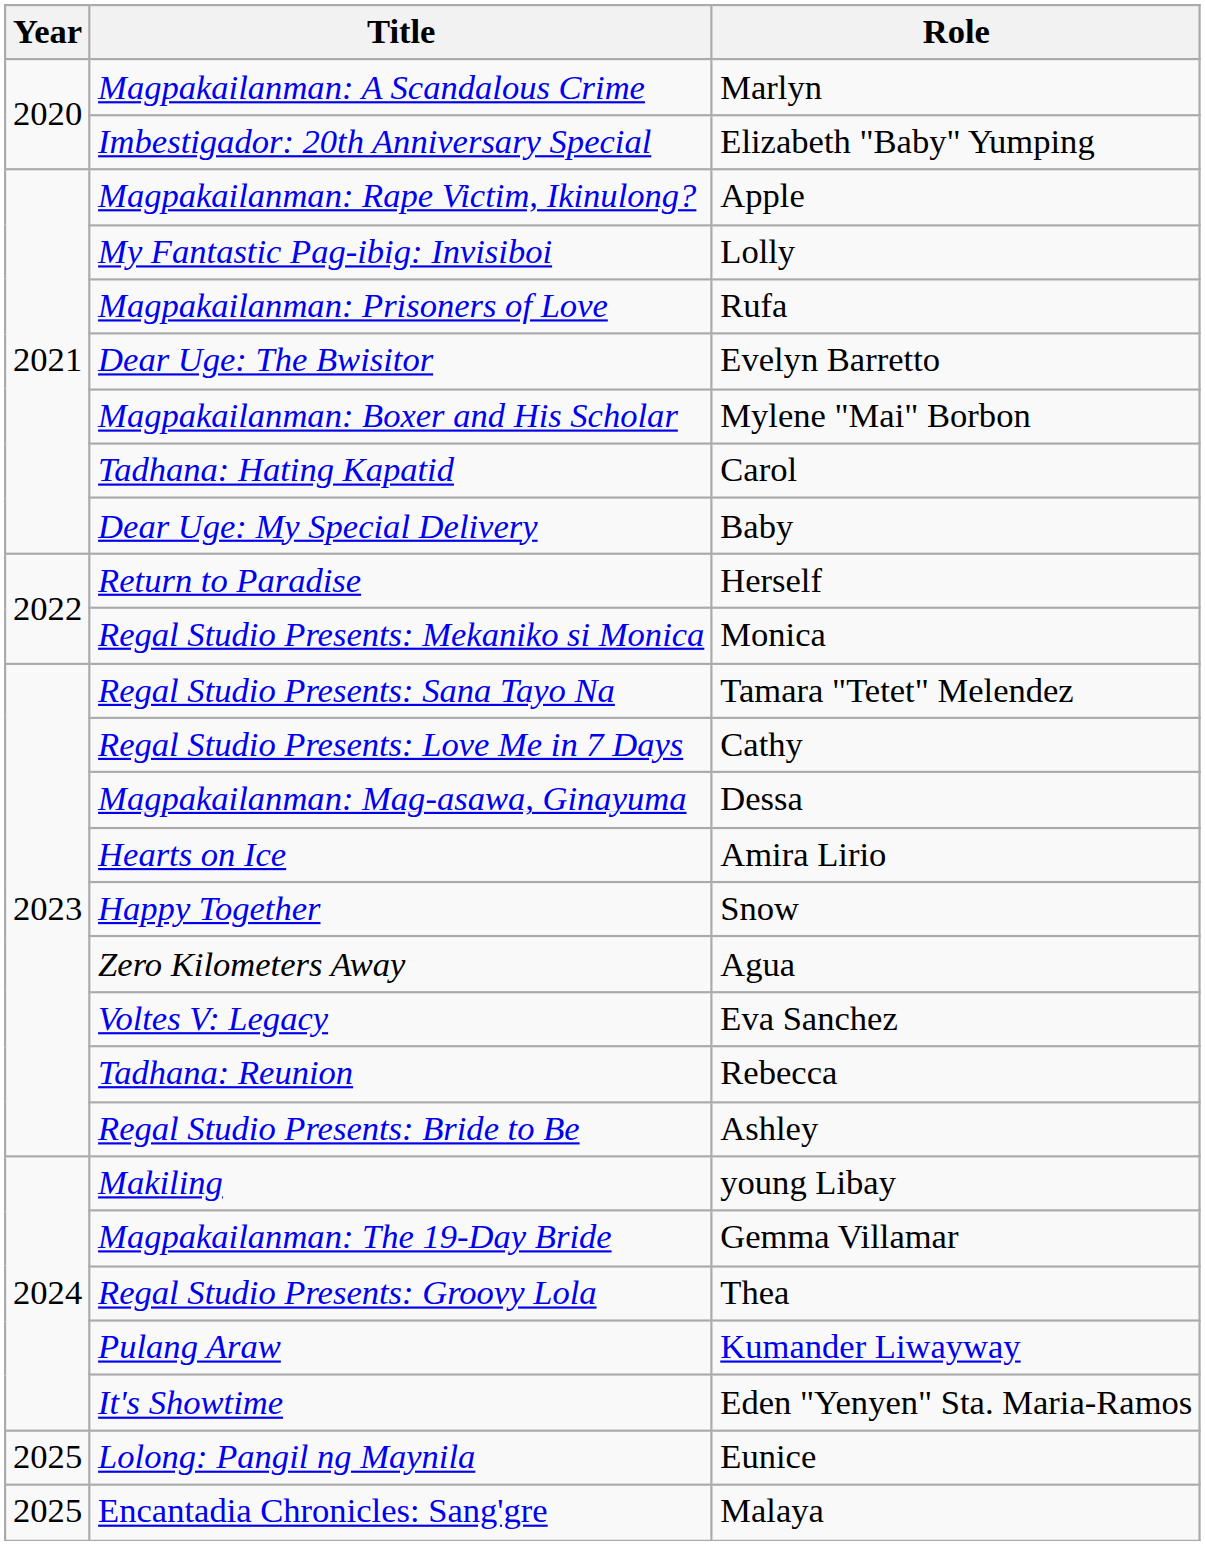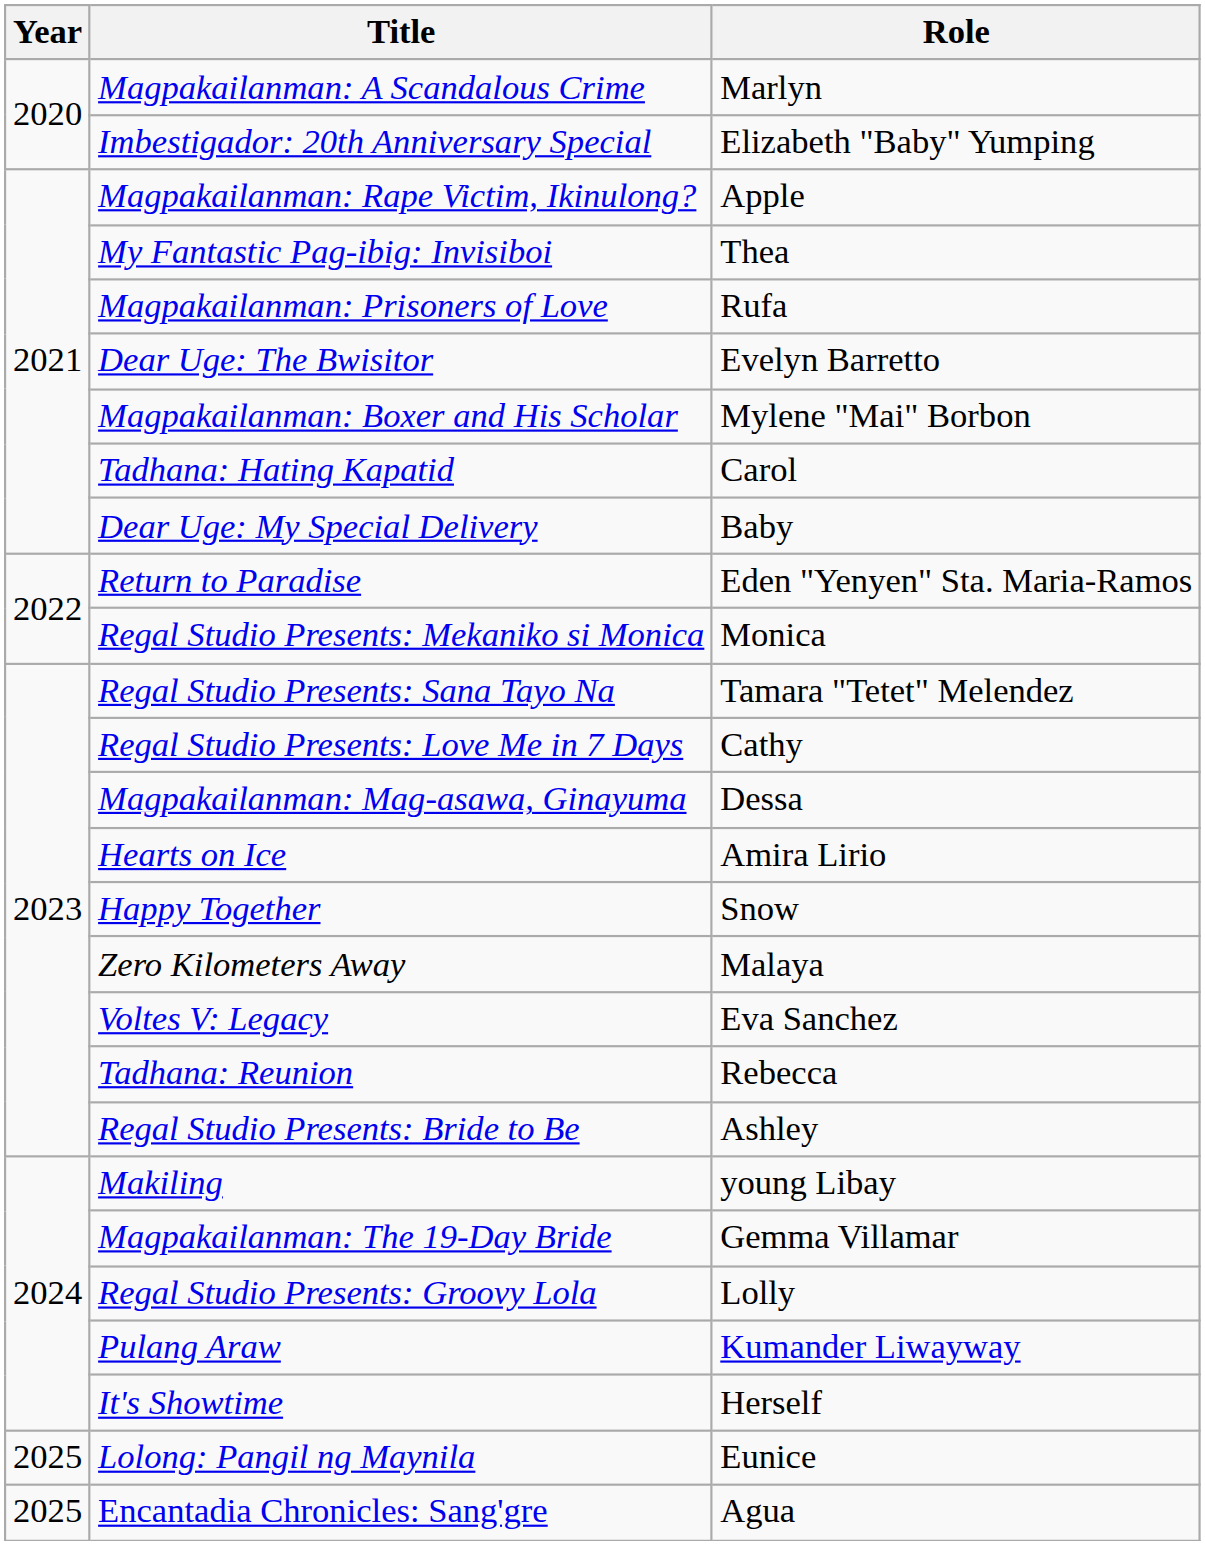My Fantastic Pag-ibig: Invisiboi | Role: Lolly -> Thea
Return to Paradise | Role: Herself -> Eden "Yenyen" Sta. Maria-Ramos
Zero Kilometers Away | Role: Agua -> Malaya
Regal Studio Presents: Groovy Lola | Role: Thea -> Lolly
It's Showtime | Role: Eden "Yenyen" Sta. Maria-Ramos -> Herself
Encantadia Chronicles: Sang'gre | Role: Malaya -> Agua
